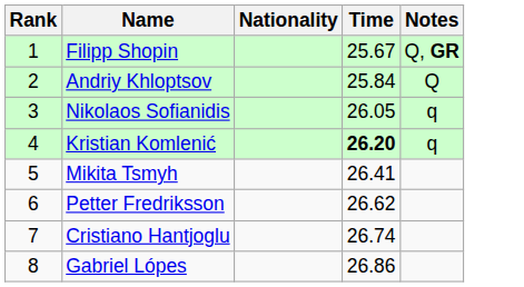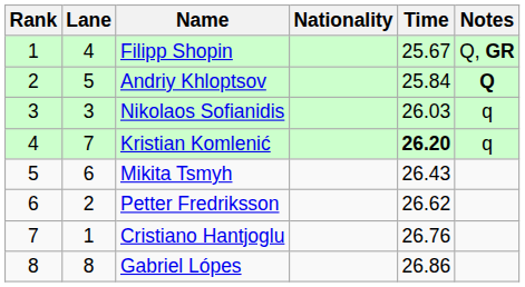+ column: Lane | 4 | 5 | 3 | 7 | 6 | 2 | 1 | 8
Andriy Khloptsov | Notes: normal -> bold
Nikolaos Sofianidis | Time: 26.05 -> 26.03
Mikita Tsmyh | Time: 26.41 -> 26.43
Cristiano Hantjoglu | Time: 26.74 -> 26.76
